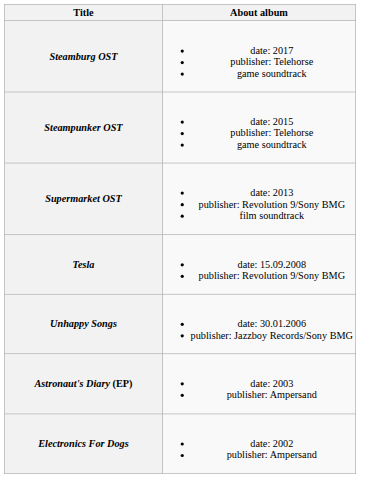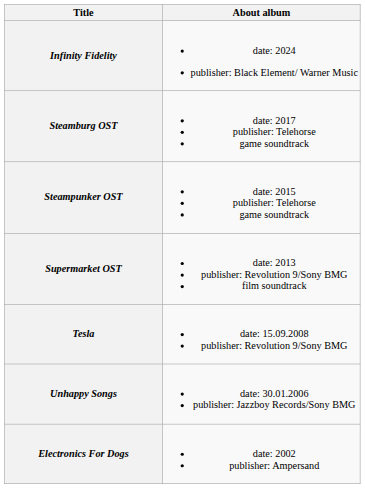+ row: Infinity Fidelity | date: 2024 publisher: Black Element/ Warner Music
- row: Astronaut's Diary (EP) | date: 2003 publisher: Ampersand
